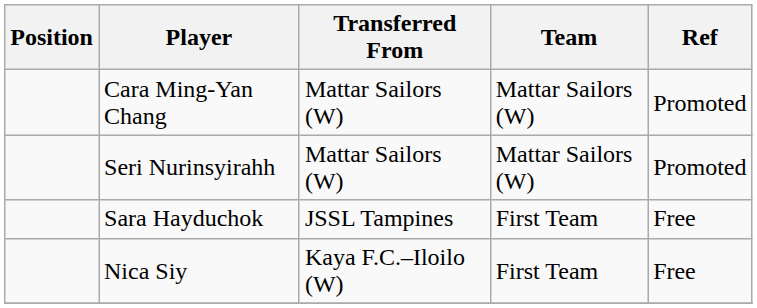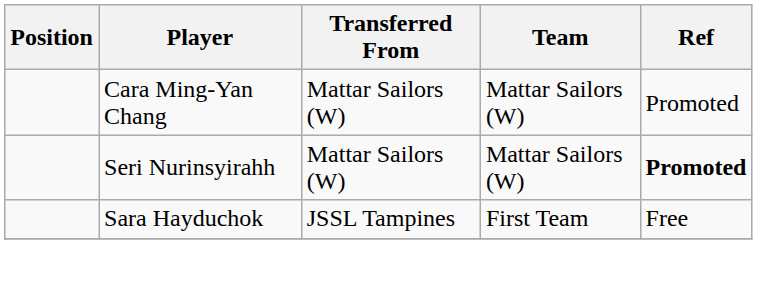Seri Nurinsyirahh | Ref: normal -> bold
- row: Nica Siy | Kaya F.C.–Iloilo (W) | First Team | Free
